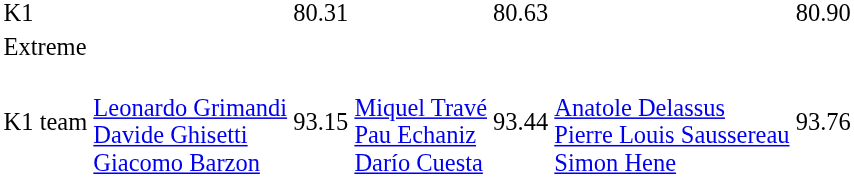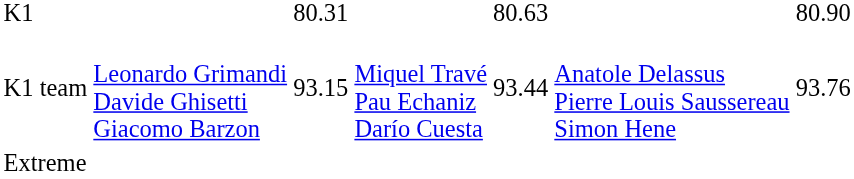rows swapped: K1 team <-> Extreme
